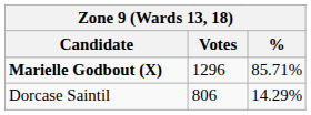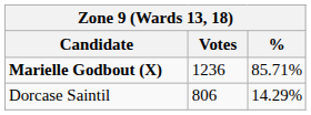Marielle Godbout (X) | Votes: 1296 -> 1236
